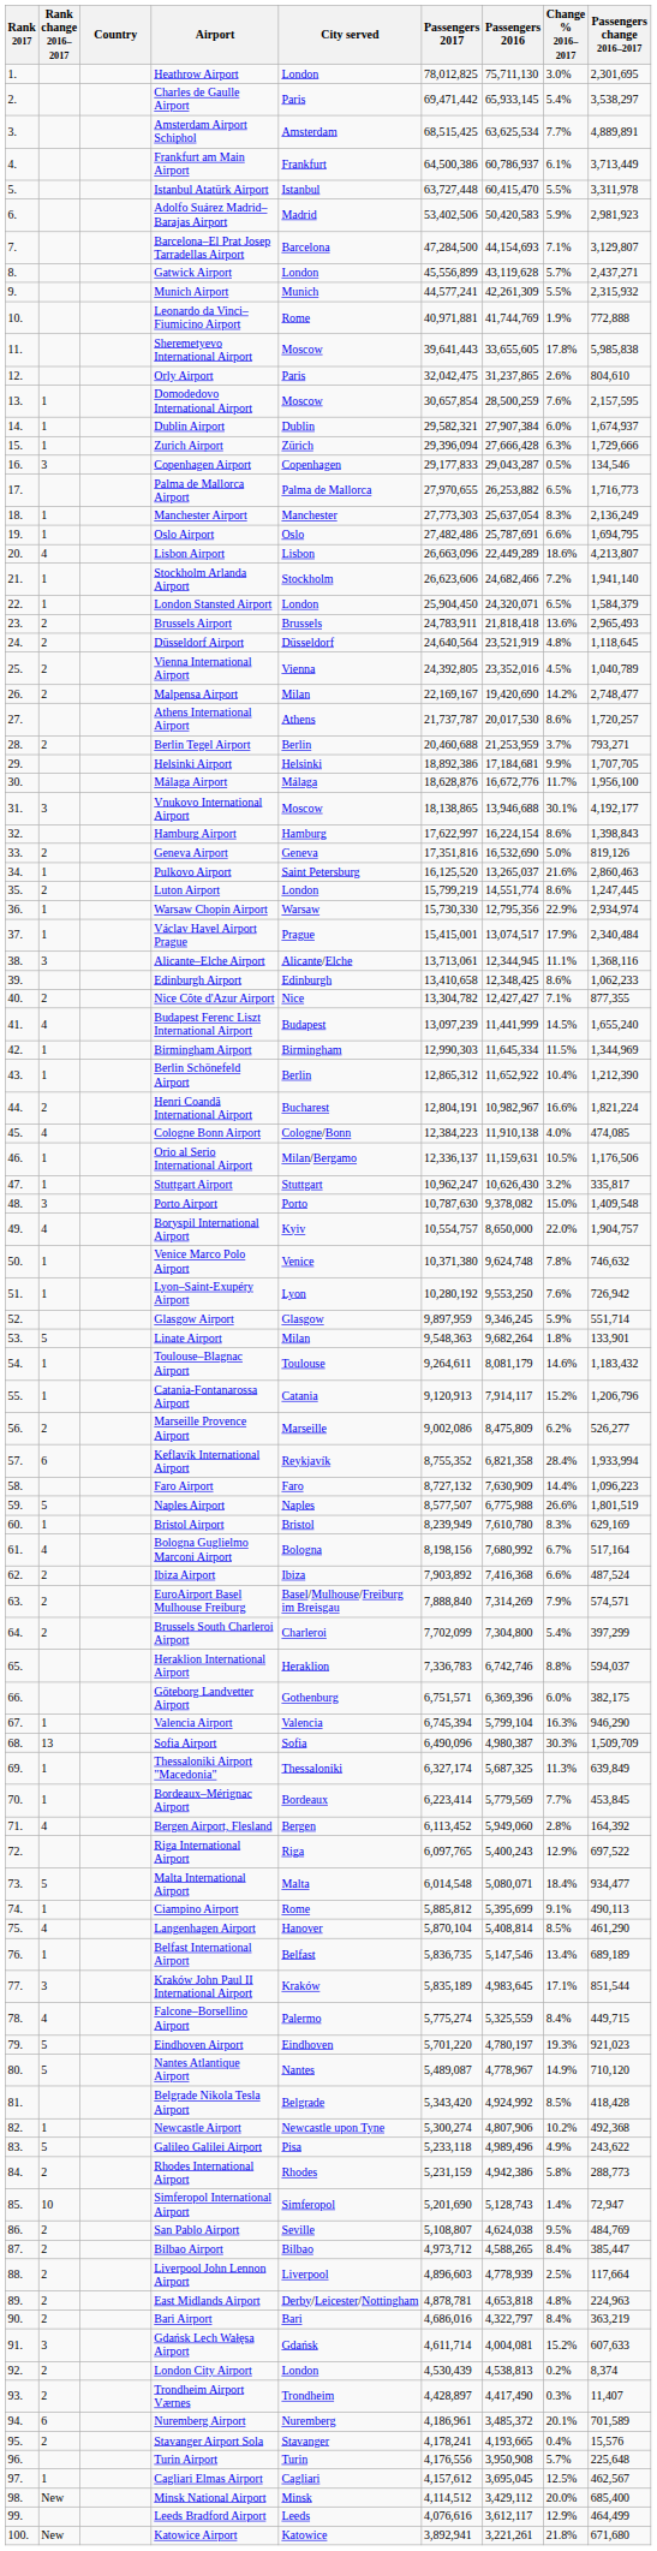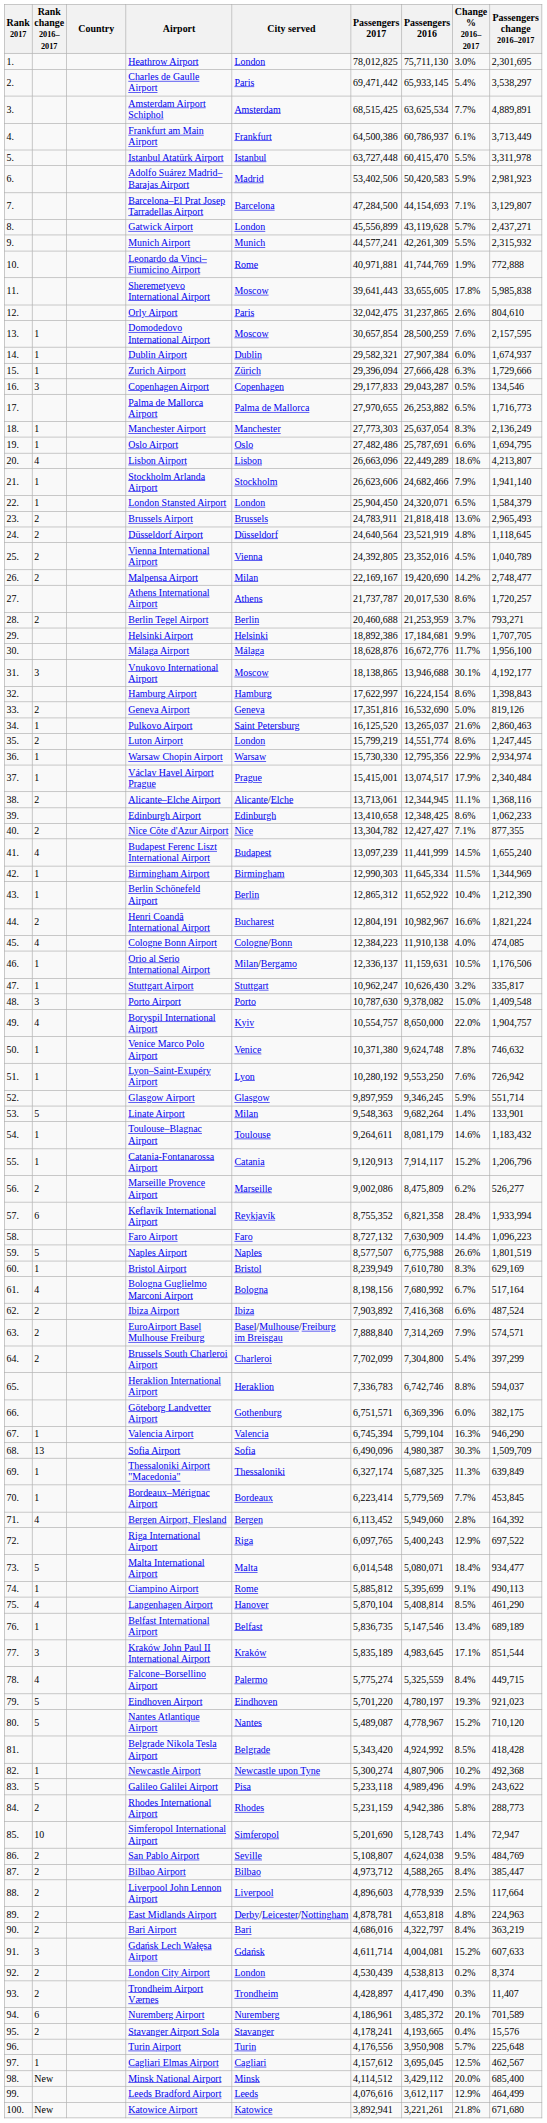Stockholm Arlanda Airport | Change % 2016–2017: 7.2% -> 7.9%
Alicante–Elche Airport | Rank change 2016–2017: 3 -> 2
Linate Airport | Change % 2016–2017: 1.8% -> 1.4%
Nantes Atlantique Airport | Change % 2016–2017: 14.9% -> 15.2%
